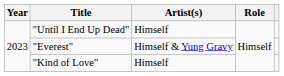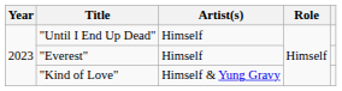"Everest" | Artist(s): Himself & Yung Gravy -> Himself
"Kind of Love" | Artist(s): Himself -> Himself & Yung Gravy
